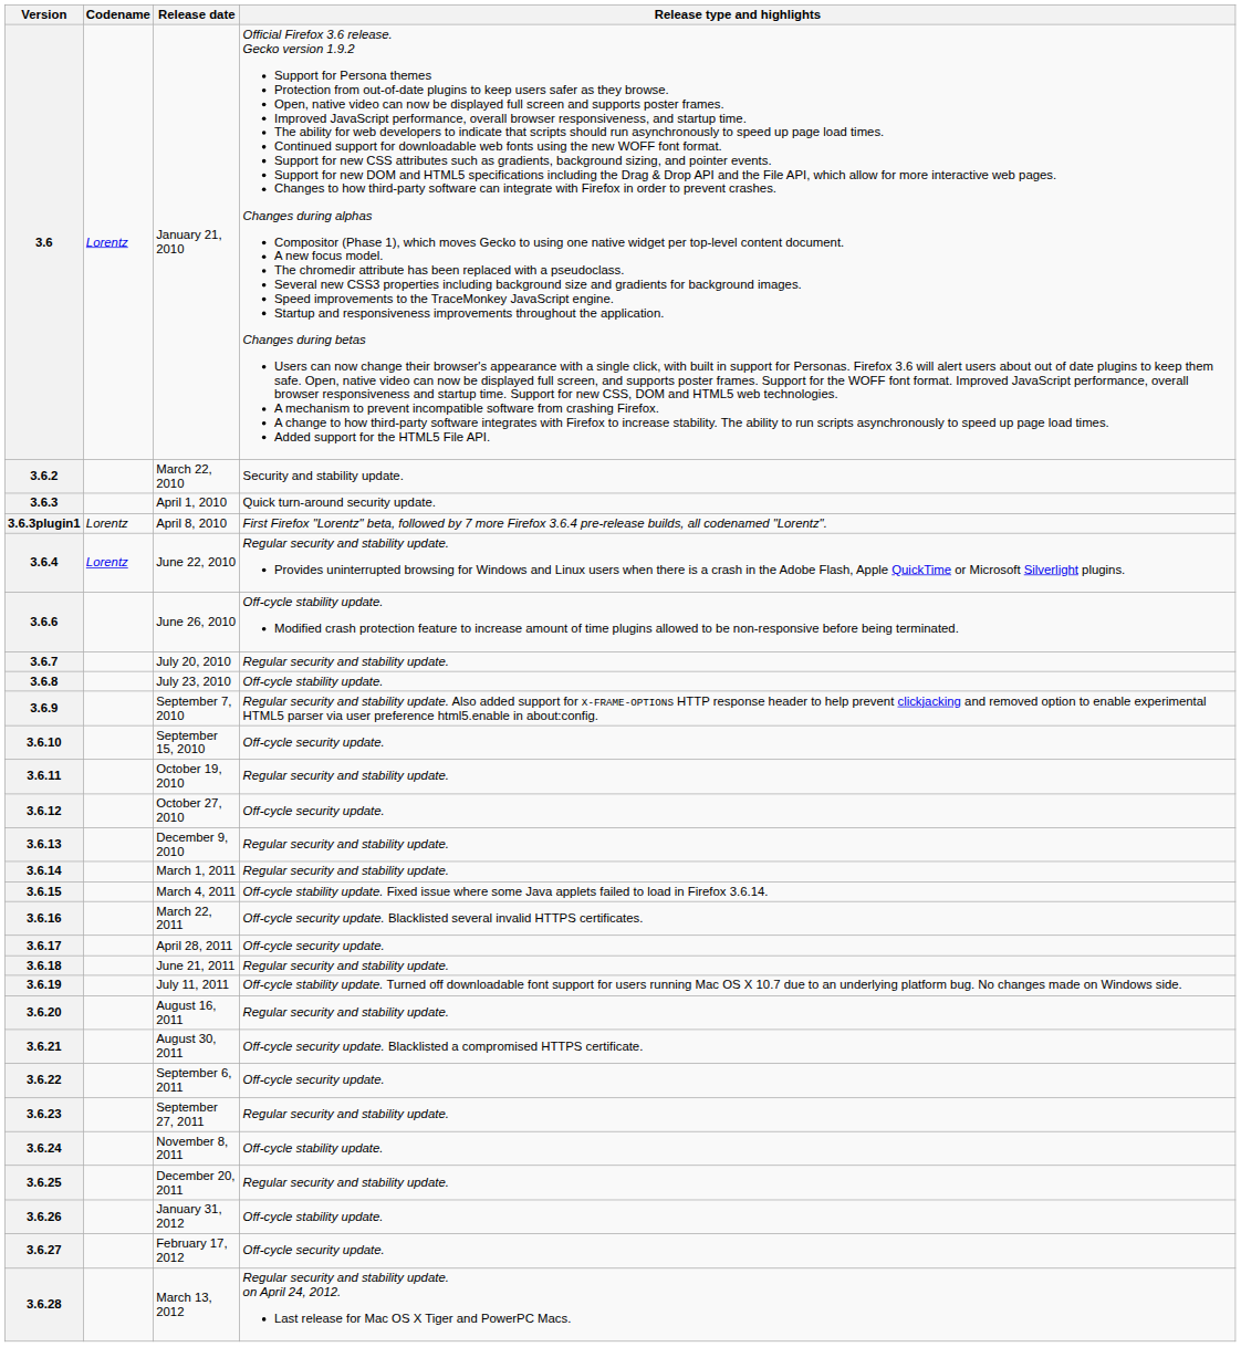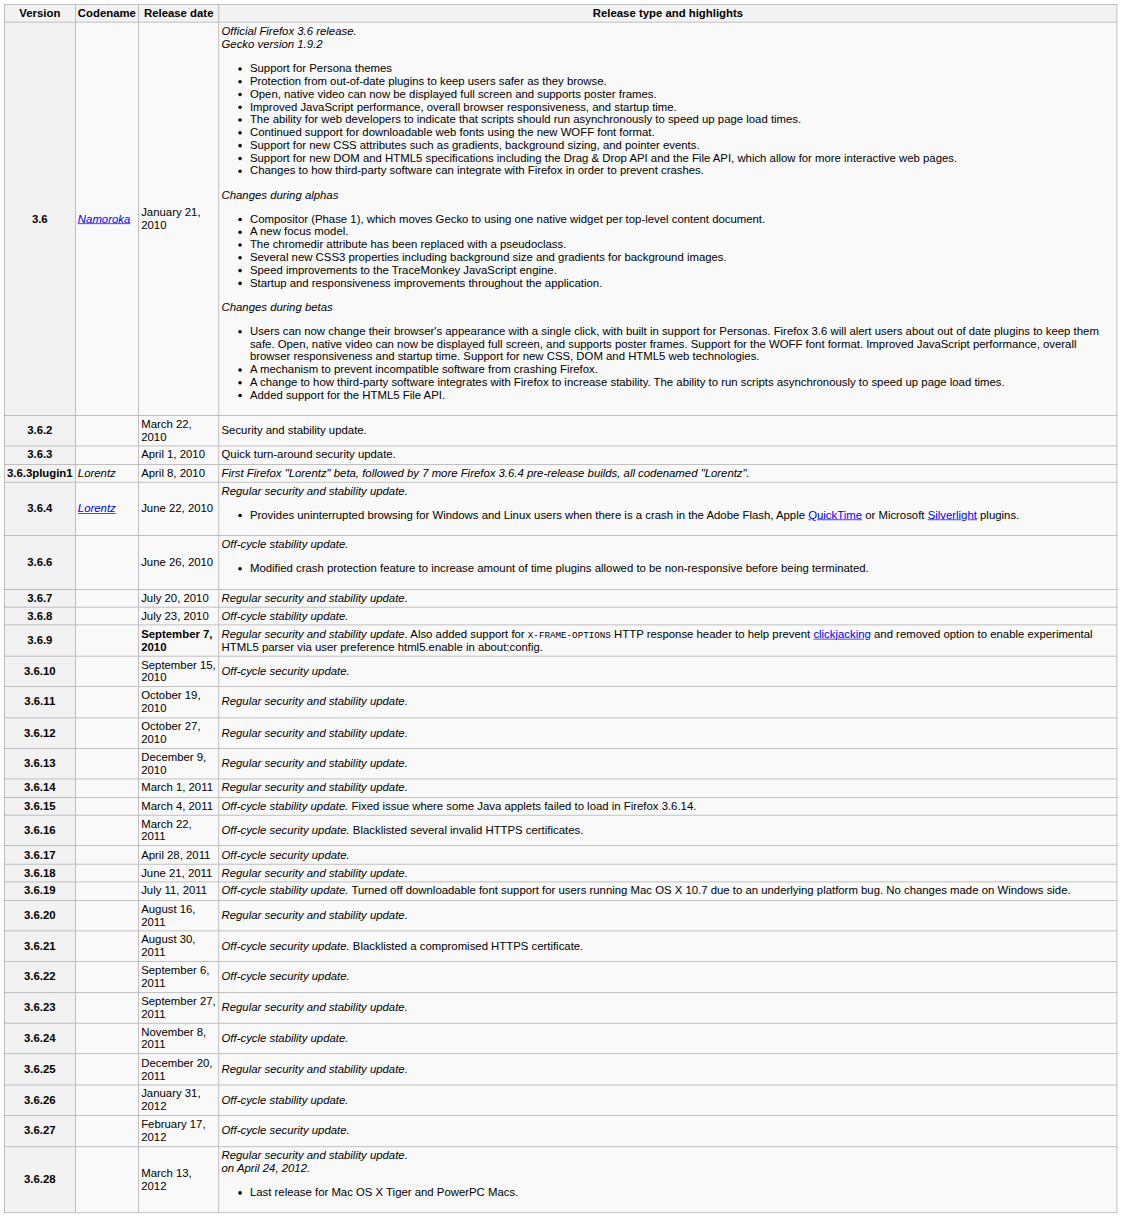3.6 | Codename: Lorentz -> Namoroka
3.6.9 | Release date: normal -> bold
3.6.12 | Release type and highlights: Off-cycle security update. -> Regular security and stability update.
